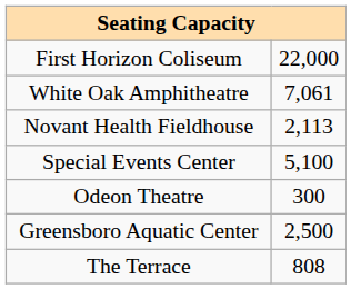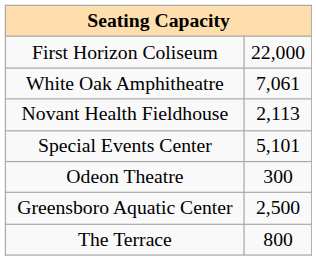Special Events Center | column 2: 5,100 -> 5,101
The Terrace | column 2: 808 -> 800
